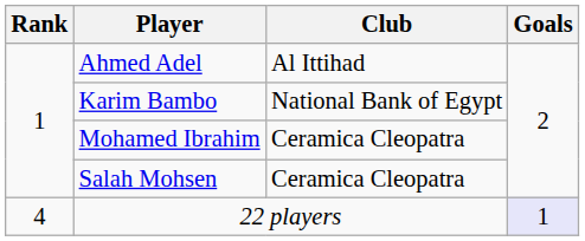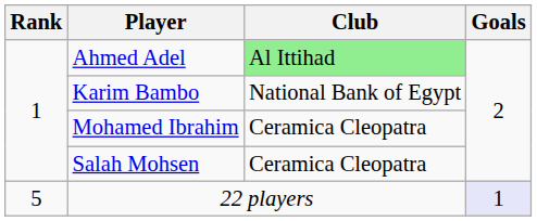Ahmed Adel | Club: no background -> lightgreen background
22 players | Rank: 4 -> 5
